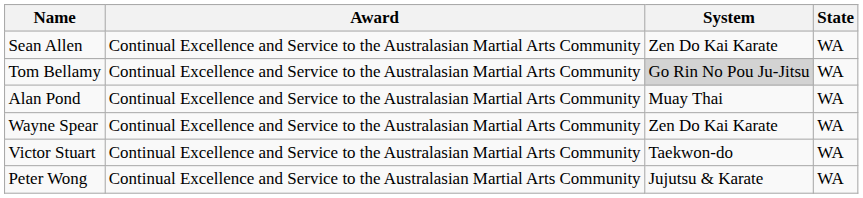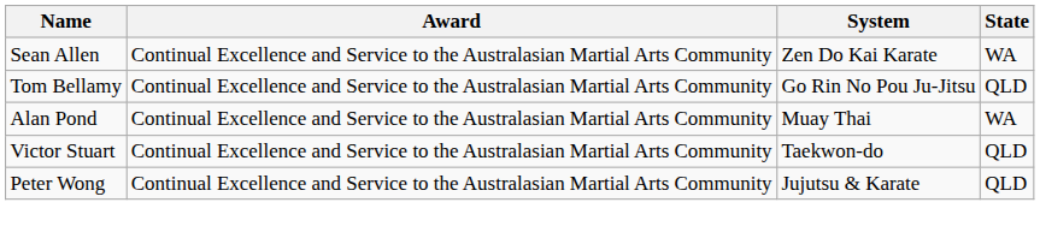Tom Bellamy | System: lightgrey background -> no background
Tom Bellamy | State: WA -> QLD
- row: Wayne Spear | Continual Excellence and Service to the Australasian Martial Arts Community | Zen Do Kai Karate | WA
Victor Stuart | State: WA -> QLD
Peter Wong | State: WA -> QLD
